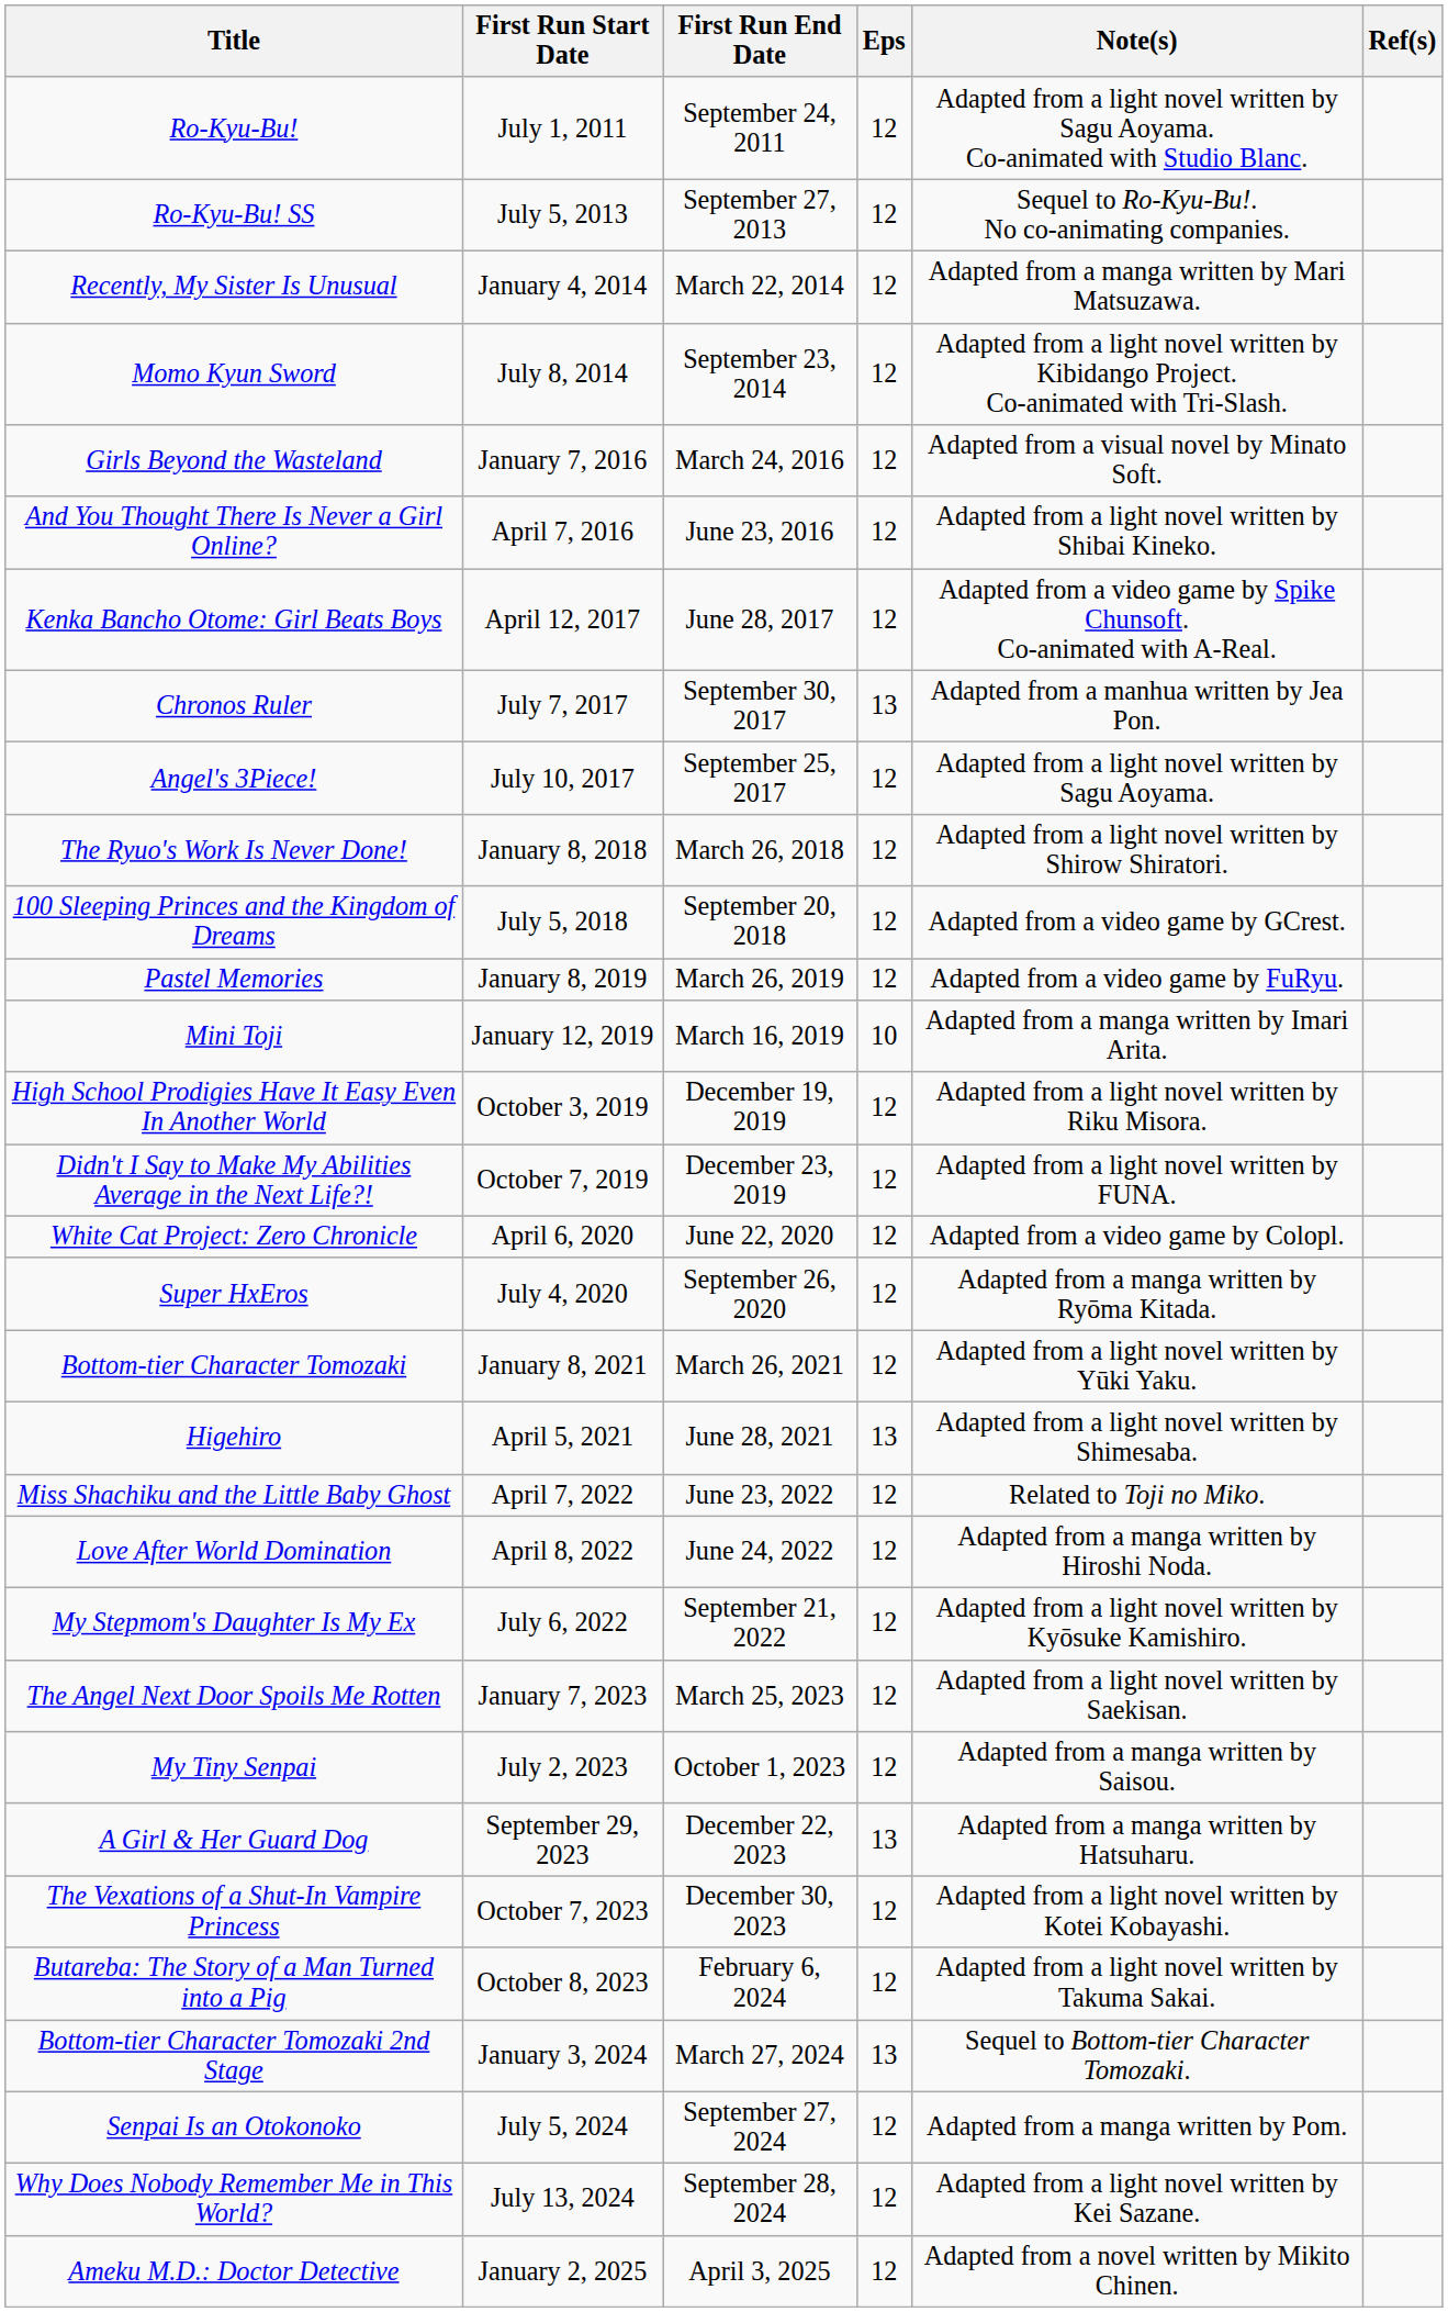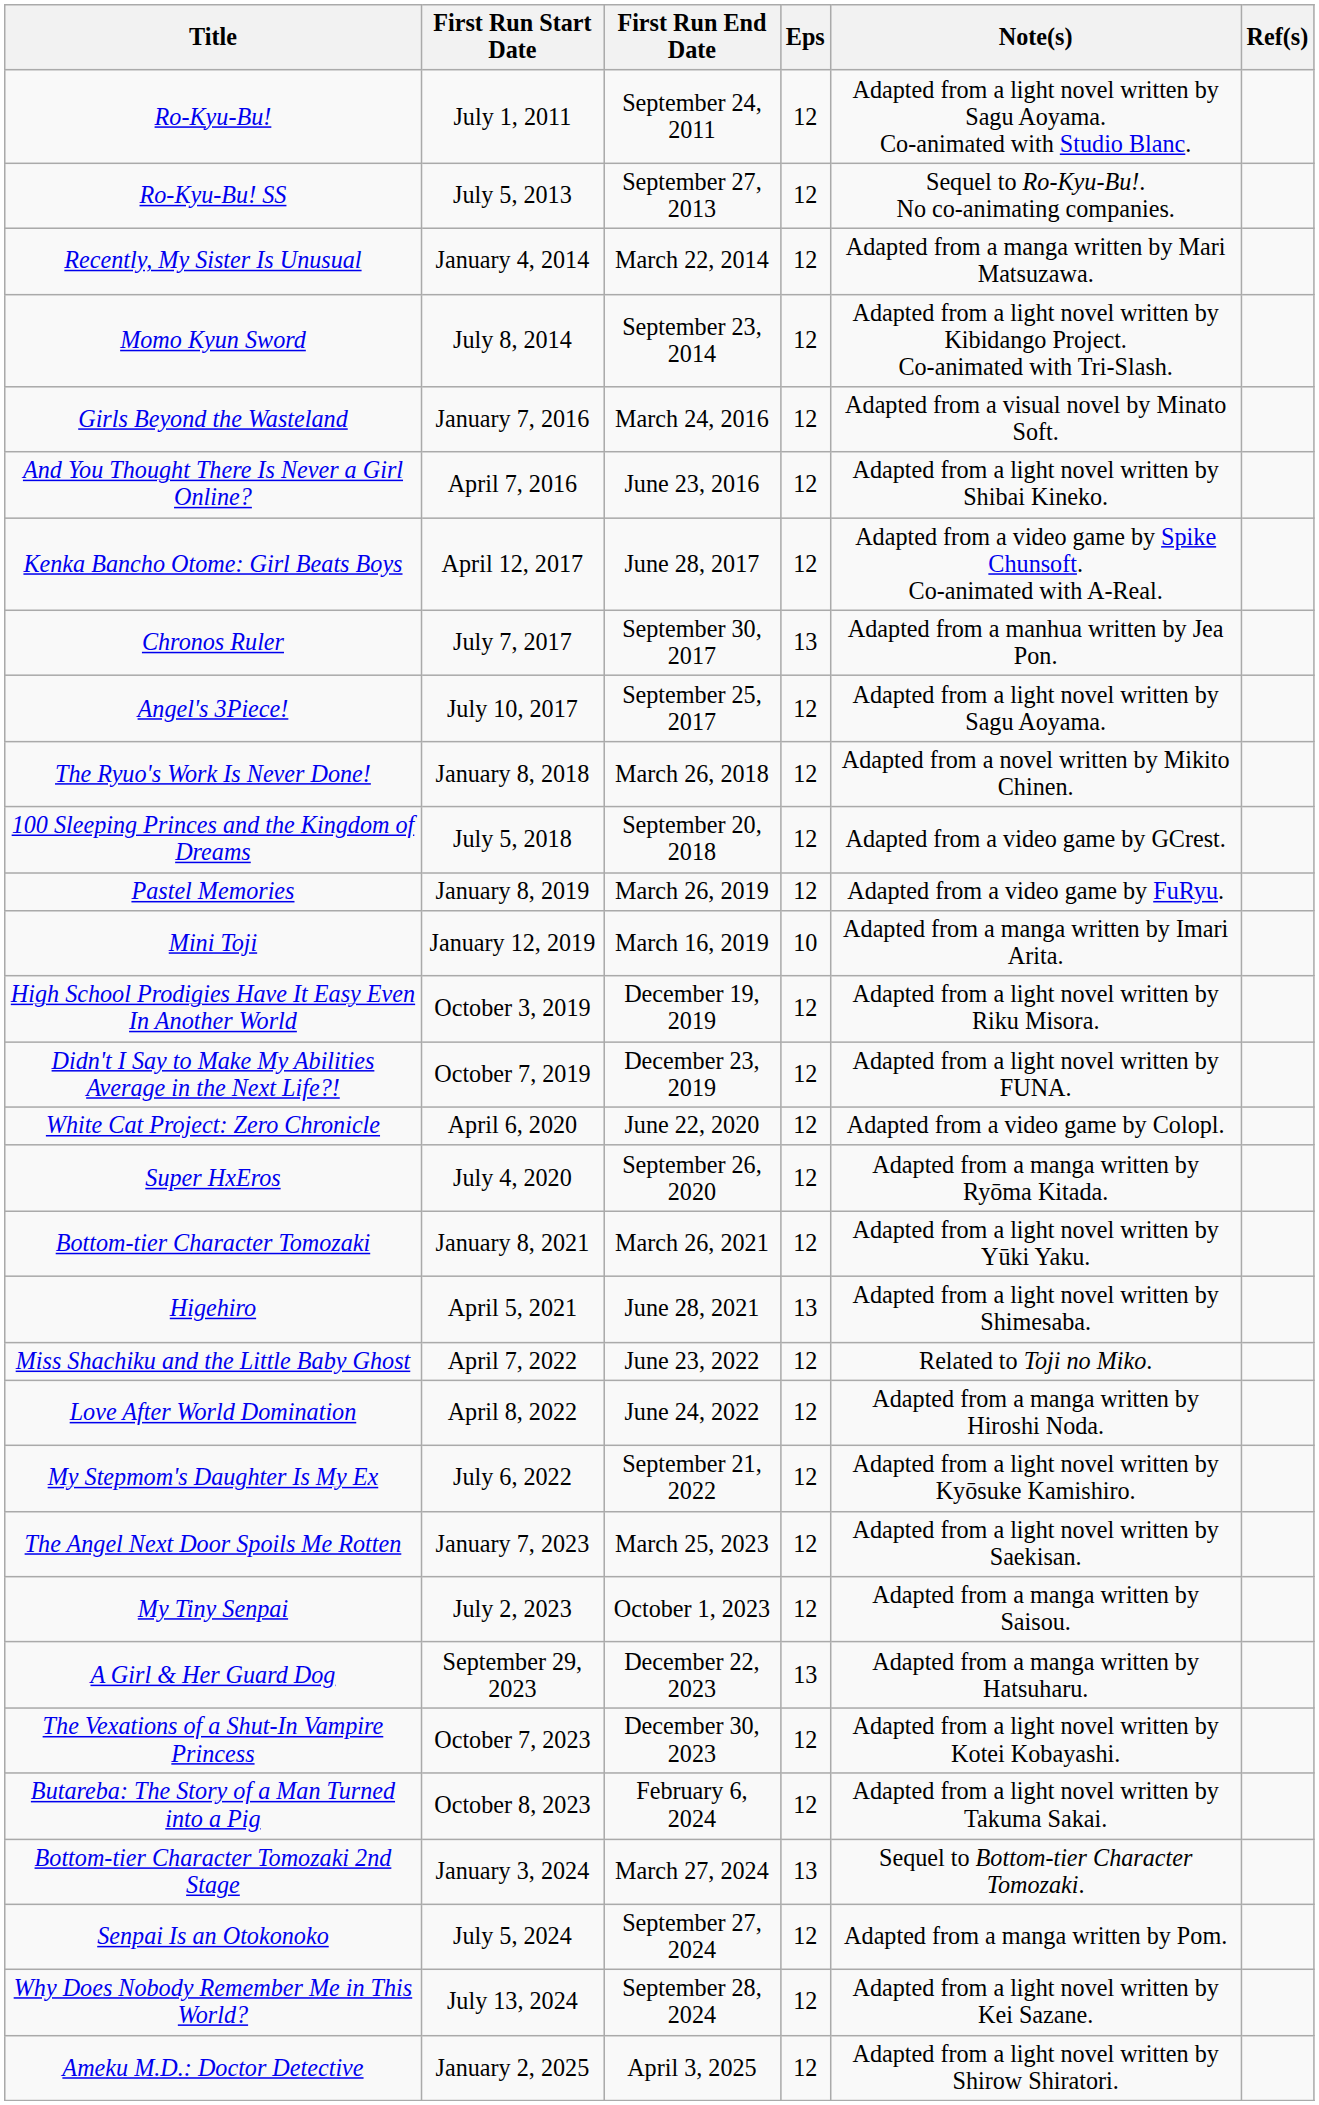The Ryuo's Work Is Never Done! | Note(s): Adapted from a light novel written by Shirow Shiratori. -> Adapted from a novel written by Mikito Chinen.
Ameku M.D.: Doctor Detective | Note(s): Adapted from a novel written by Mikito Chinen. -> Adapted from a light novel written by Shirow Shiratori.
